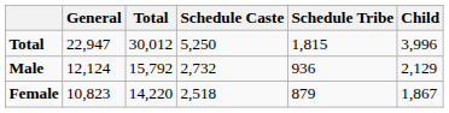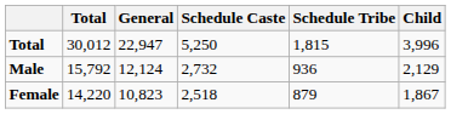columns swapped: Total <-> General
